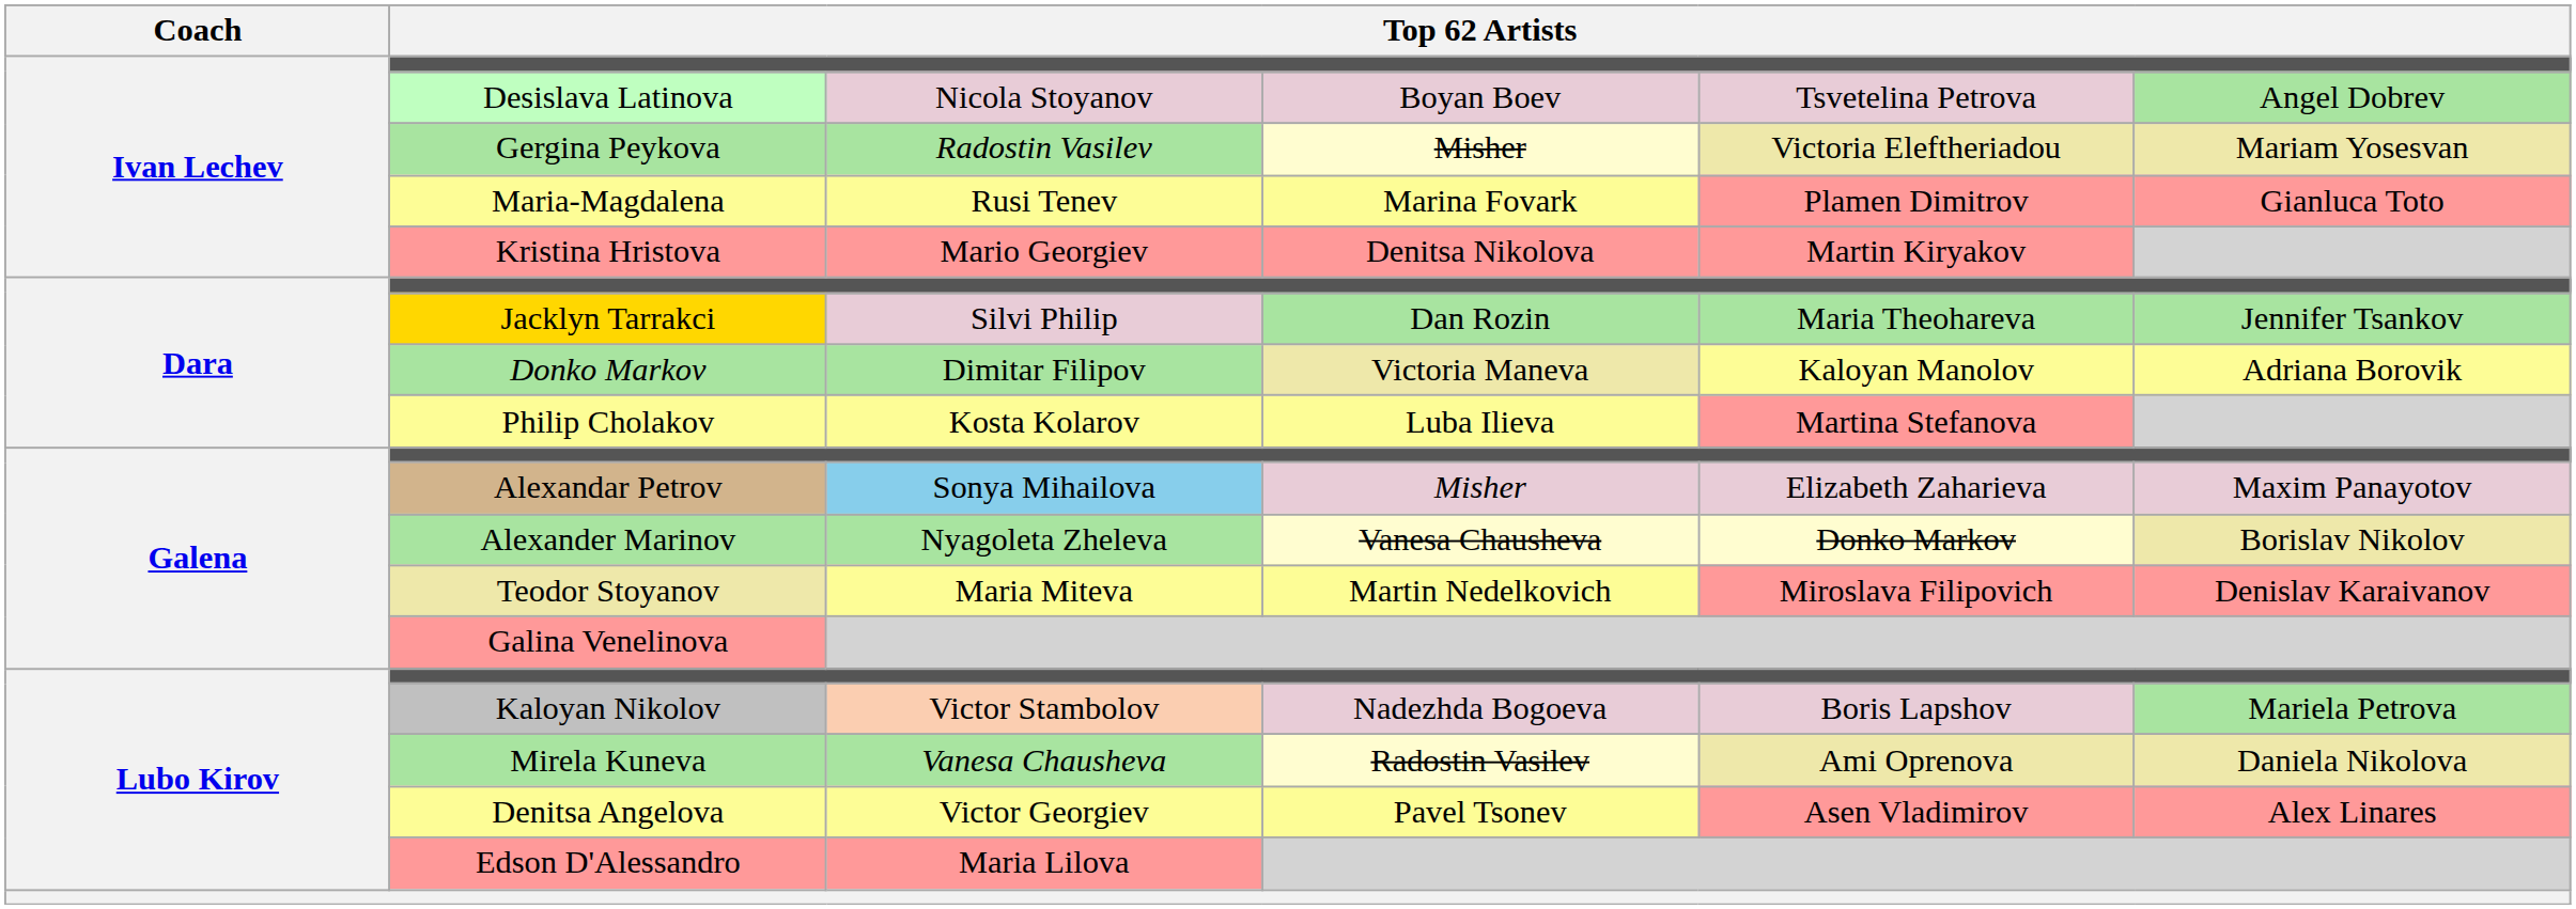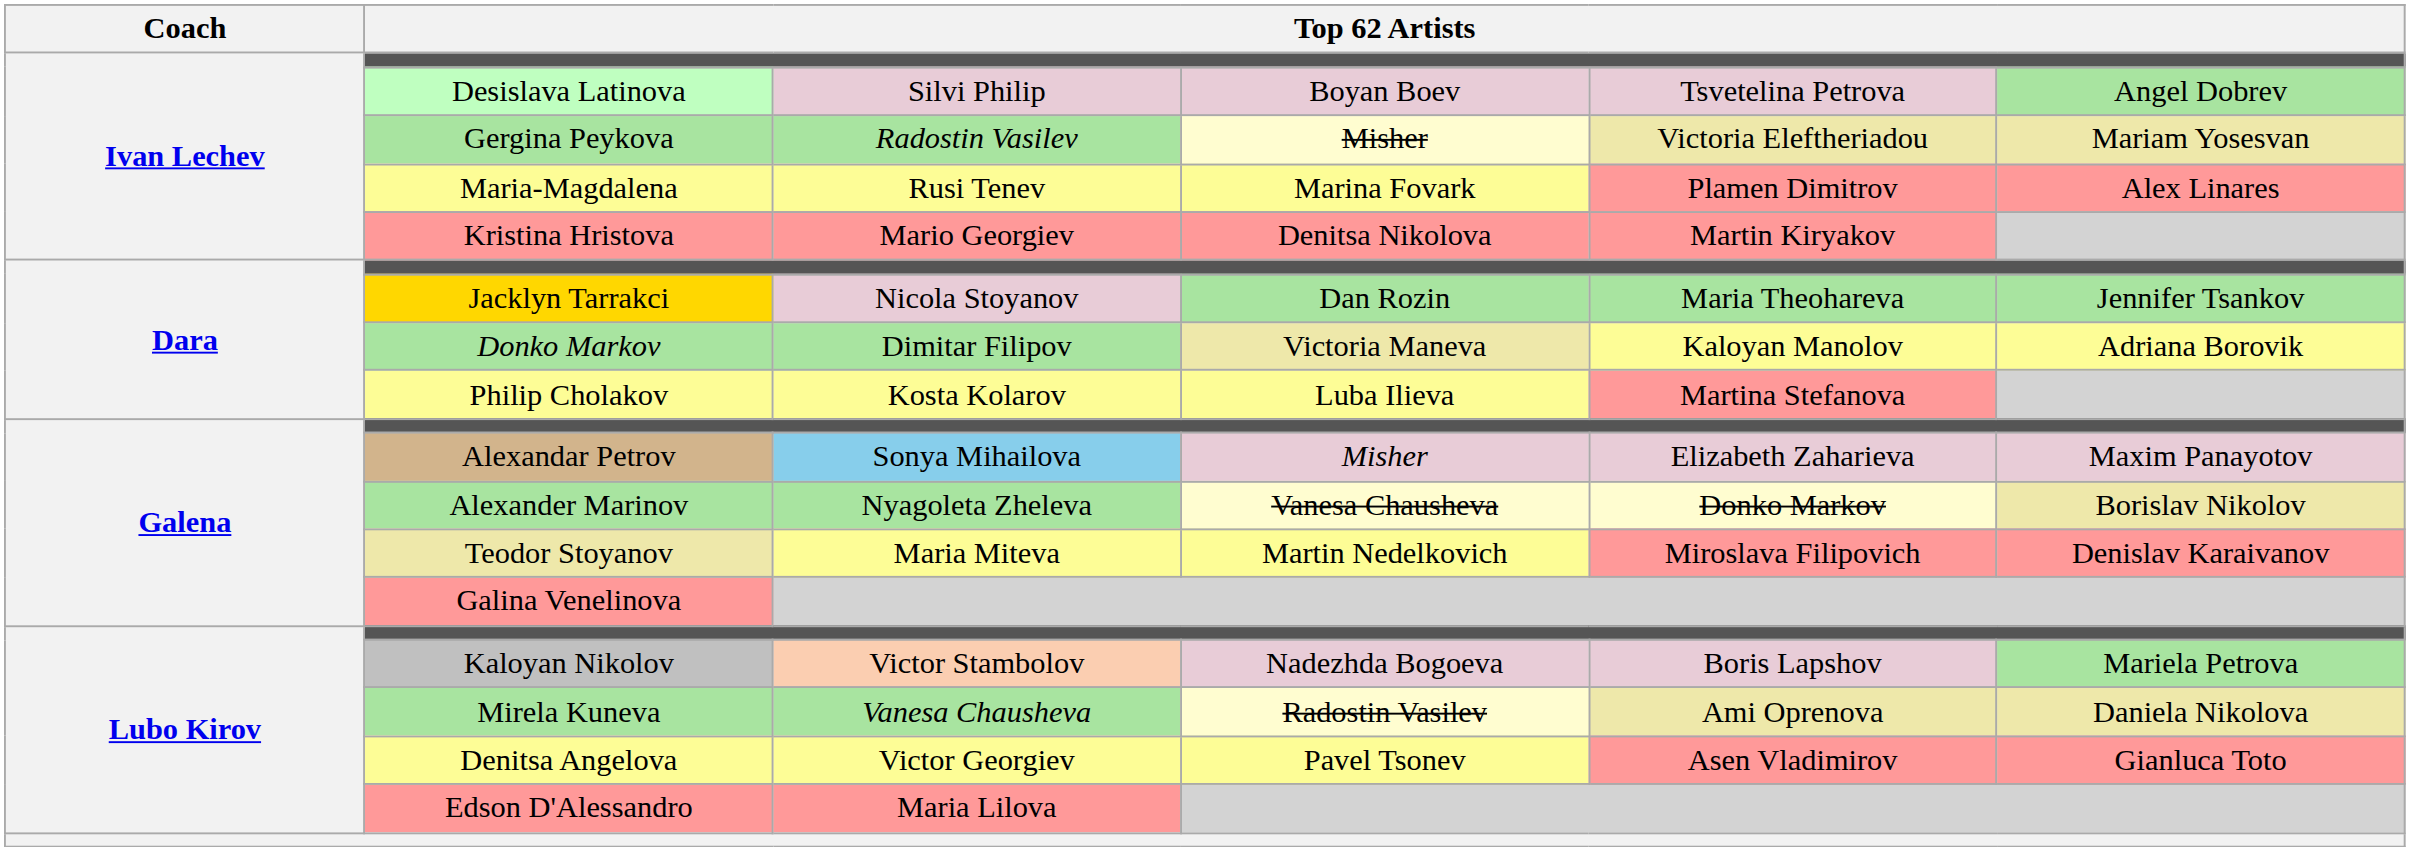Desislava Latinova | column 3: Nicola Stoyanov -> Silvi Philip
Maria-Magdalena | column 6: Gianluca Toto -> Alex Linares
Jacklyn Tarrakci | column 3: Silvi Philip -> Nicola Stoyanov
Denitsa Angelova | column 6: Alex Linares -> Gianluca Toto
